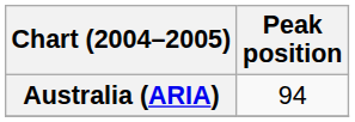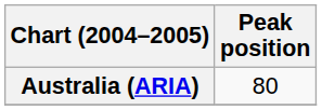Australia (ARIA) | Peak position: 94 -> 80
